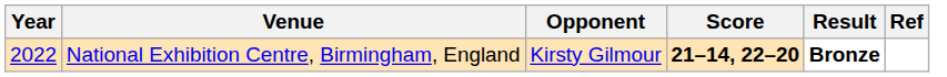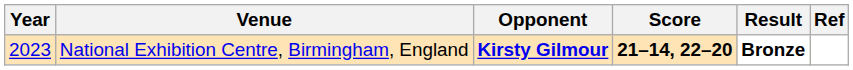National Exhibition Centre, Birmingham, England | Year: 2022 -> 2023
National Exhibition Centre, Birmingham, England | Opponent: normal -> bold
